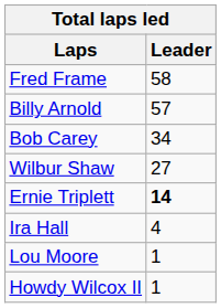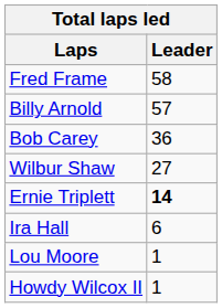Bob Carey | Leader: 34 -> 36
Ira Hall | Leader: 4 -> 6
